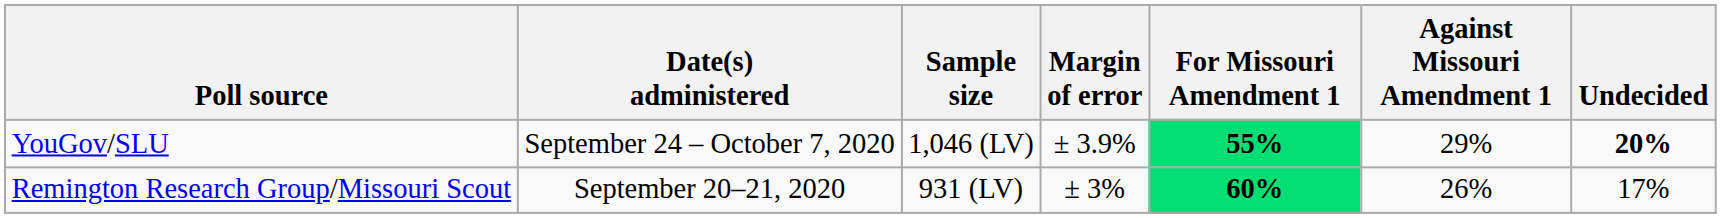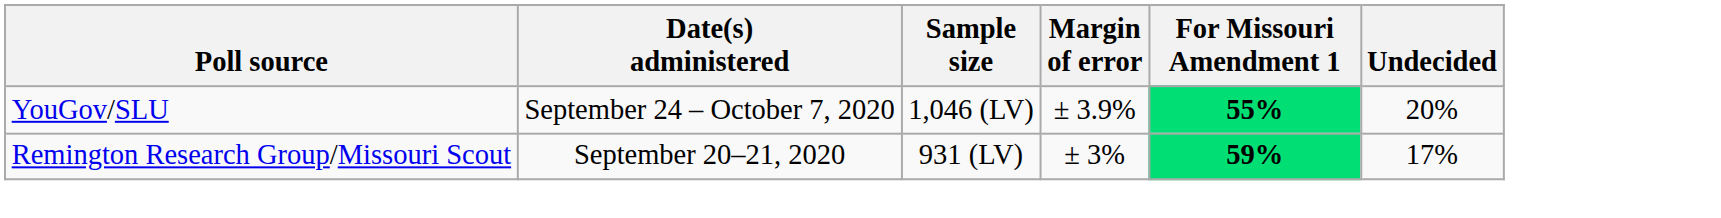- column: Against Missouri Amendment 1 | 29% | 26%
YouGov/SLU | Undecided: bold -> normal
Remington Research Group/Missouri Scout | For Missouri Amendment 1: 60% -> 59%
